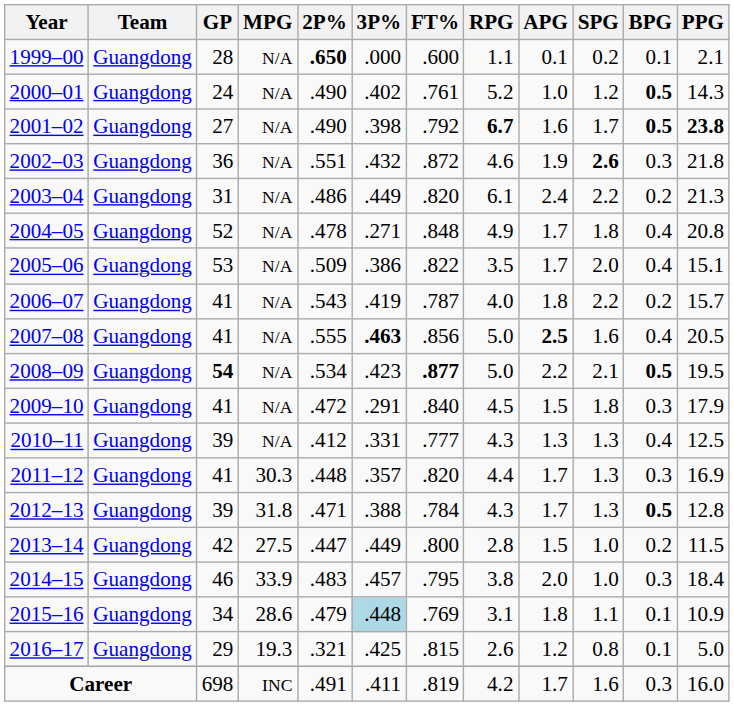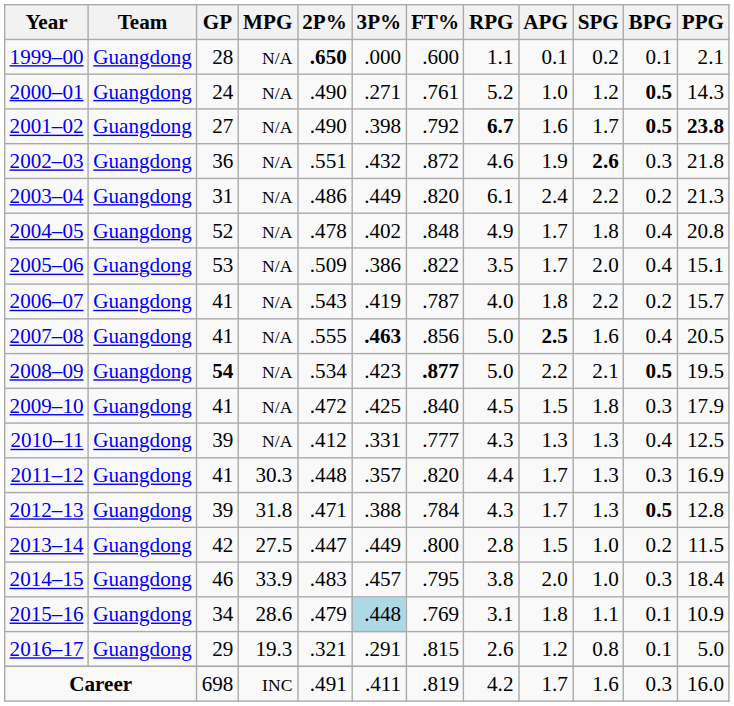2000–01 | 3P%: .402 -> .271
2004–05 | 3P%: .271 -> .402
2009–10 | 3P%: .291 -> .425
2016–17 | 3P%: .425 -> .291
